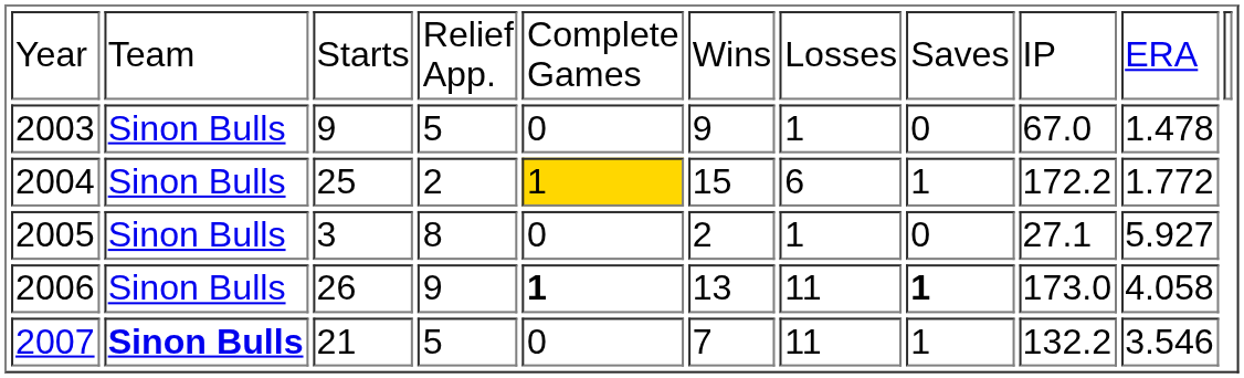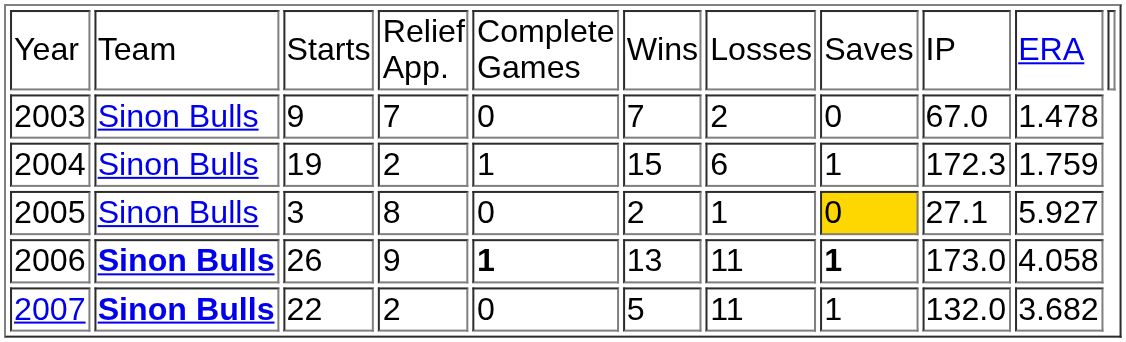2003 | column 4: 5 -> 7
2003 | column 6: 9 -> 7
2003 | column 7: 1 -> 2
2004 | column 3: 25 -> 19
2004 | column 5: gold background -> no background
2004 | column 9: 172.2 -> 172.3
2004 | column 10: 1.772 -> 1.759
2005 | column 8: no background -> gold background
2006 | column 2: normal -> bold
2007 | column 3: 21 -> 22
2007 | column 4: 5 -> 2
2007 | column 6: 7 -> 5
2007 | column 9: 132.2 -> 132.0
2007 | column 10: 3.546 -> 3.682
